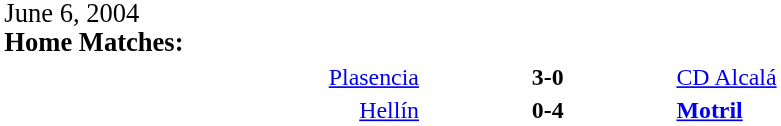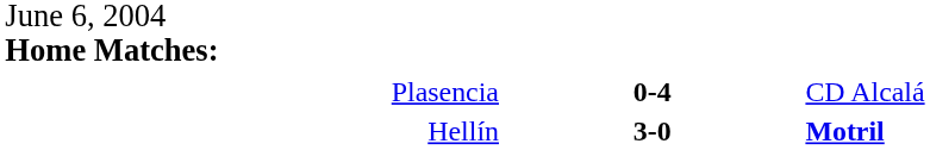Plasencia | column 2: 3-0 -> 0-4
Hellín | column 2: 0-4 -> 3-0
